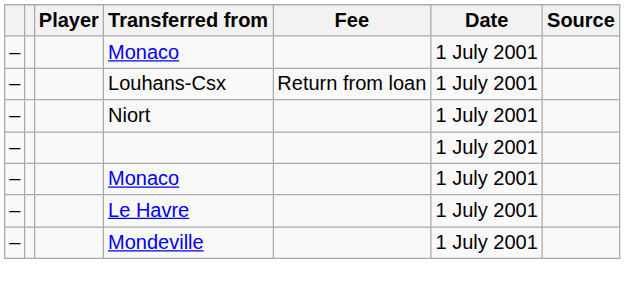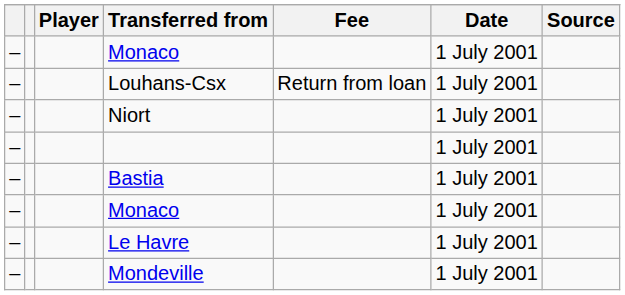+ row: – | Bastia | 1 July 2001
